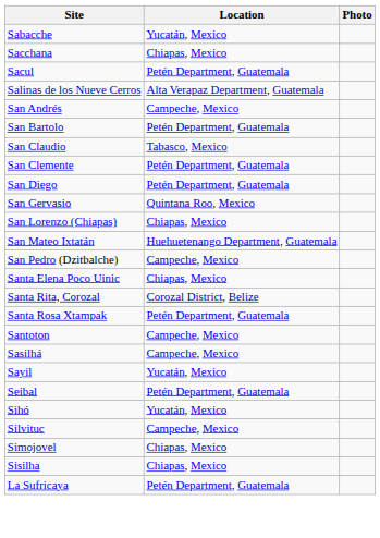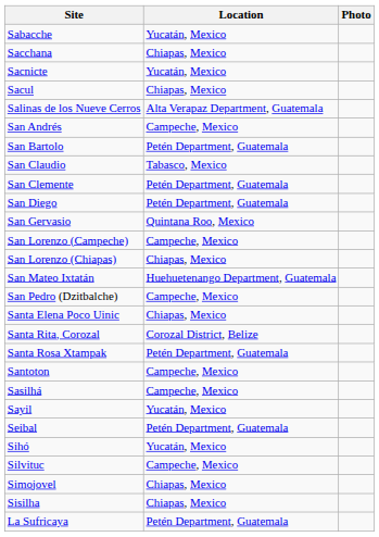+ row: Sacnicte | Yucatán, Mexico
Sacul | Location: Petén Department, Guatemala -> Chiapas, Mexico
+ row: San Lorenzo (Campeche) | Campeche, Mexico
